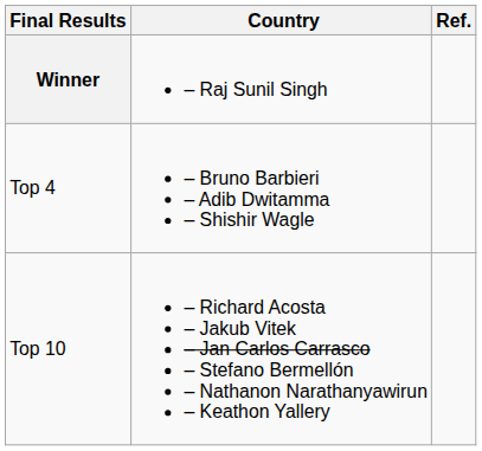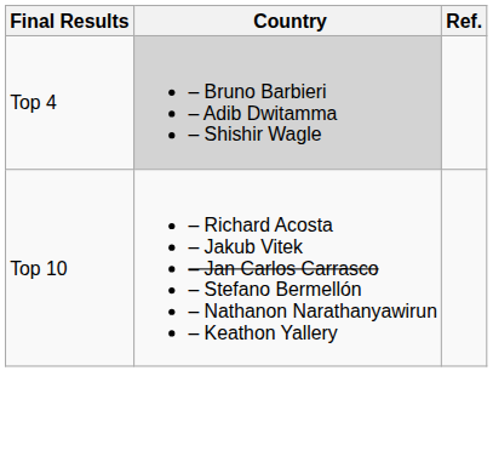- row: Winner | – Raj Sunil Singh
Top 4 | Country: no background -> lightgrey background
